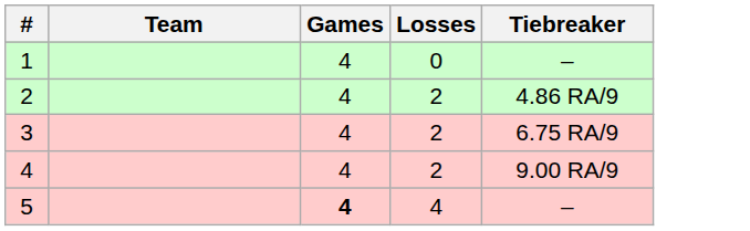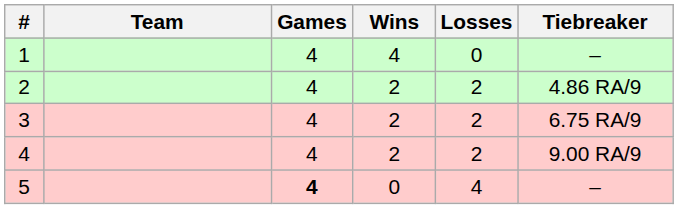+ column: Wins | 4 | 2 | 2 | 2 | 0
